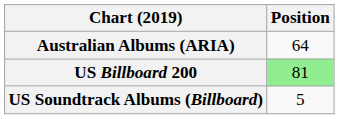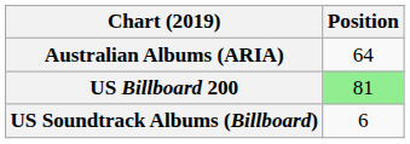US Soundtrack Albums (Billboard) | Position: 5 -> 6
